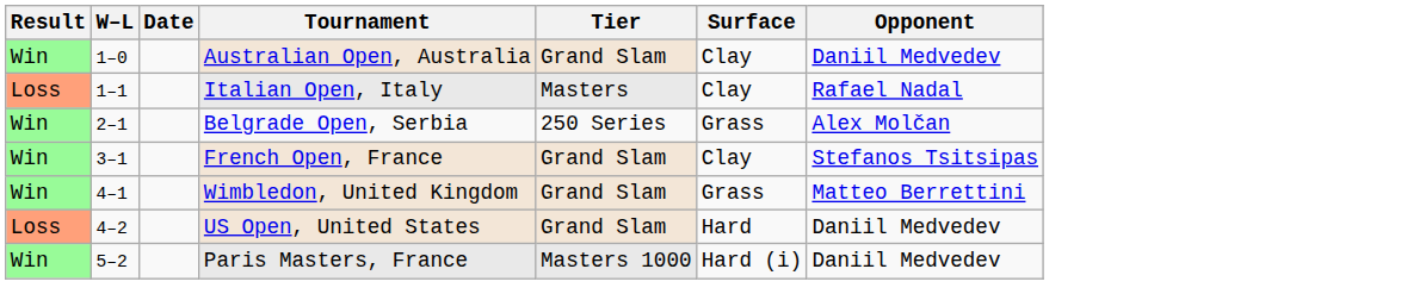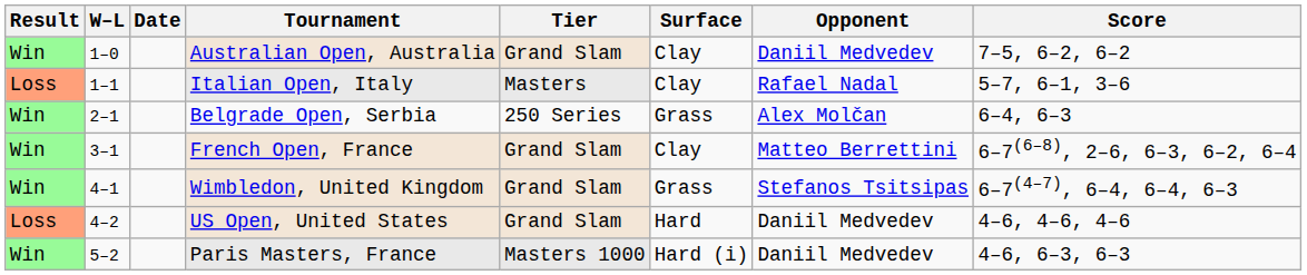+ column: Score | 7–5, 6–2, 6–2 | 5–7, 6–1, 3–6 | 6–4, 6–3 | 6–7(6–8), 2–6, 6–3, 6–2, 6–4 | 6–7(4–7), 6–4, 6–4, 6–3 | 4–6, 4–6, 4–6 | 4–6, 6–3, 6–3
French Open, France | Opponent: Stefanos Tsitsipas -> Matteo Berrettini
Wimbledon, United Kingdom | Opponent: Matteo Berrettini -> Stefanos Tsitsipas
